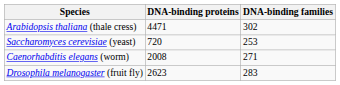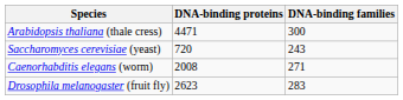Arabidopsis thaliana (thale cress) | DNA-binding families: 302 -> 300
Saccharomyces cerevisiae (yeast) | DNA-binding families: 253 -> 243
